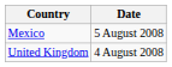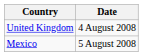rows swapped: United Kingdom <-> Mexico
